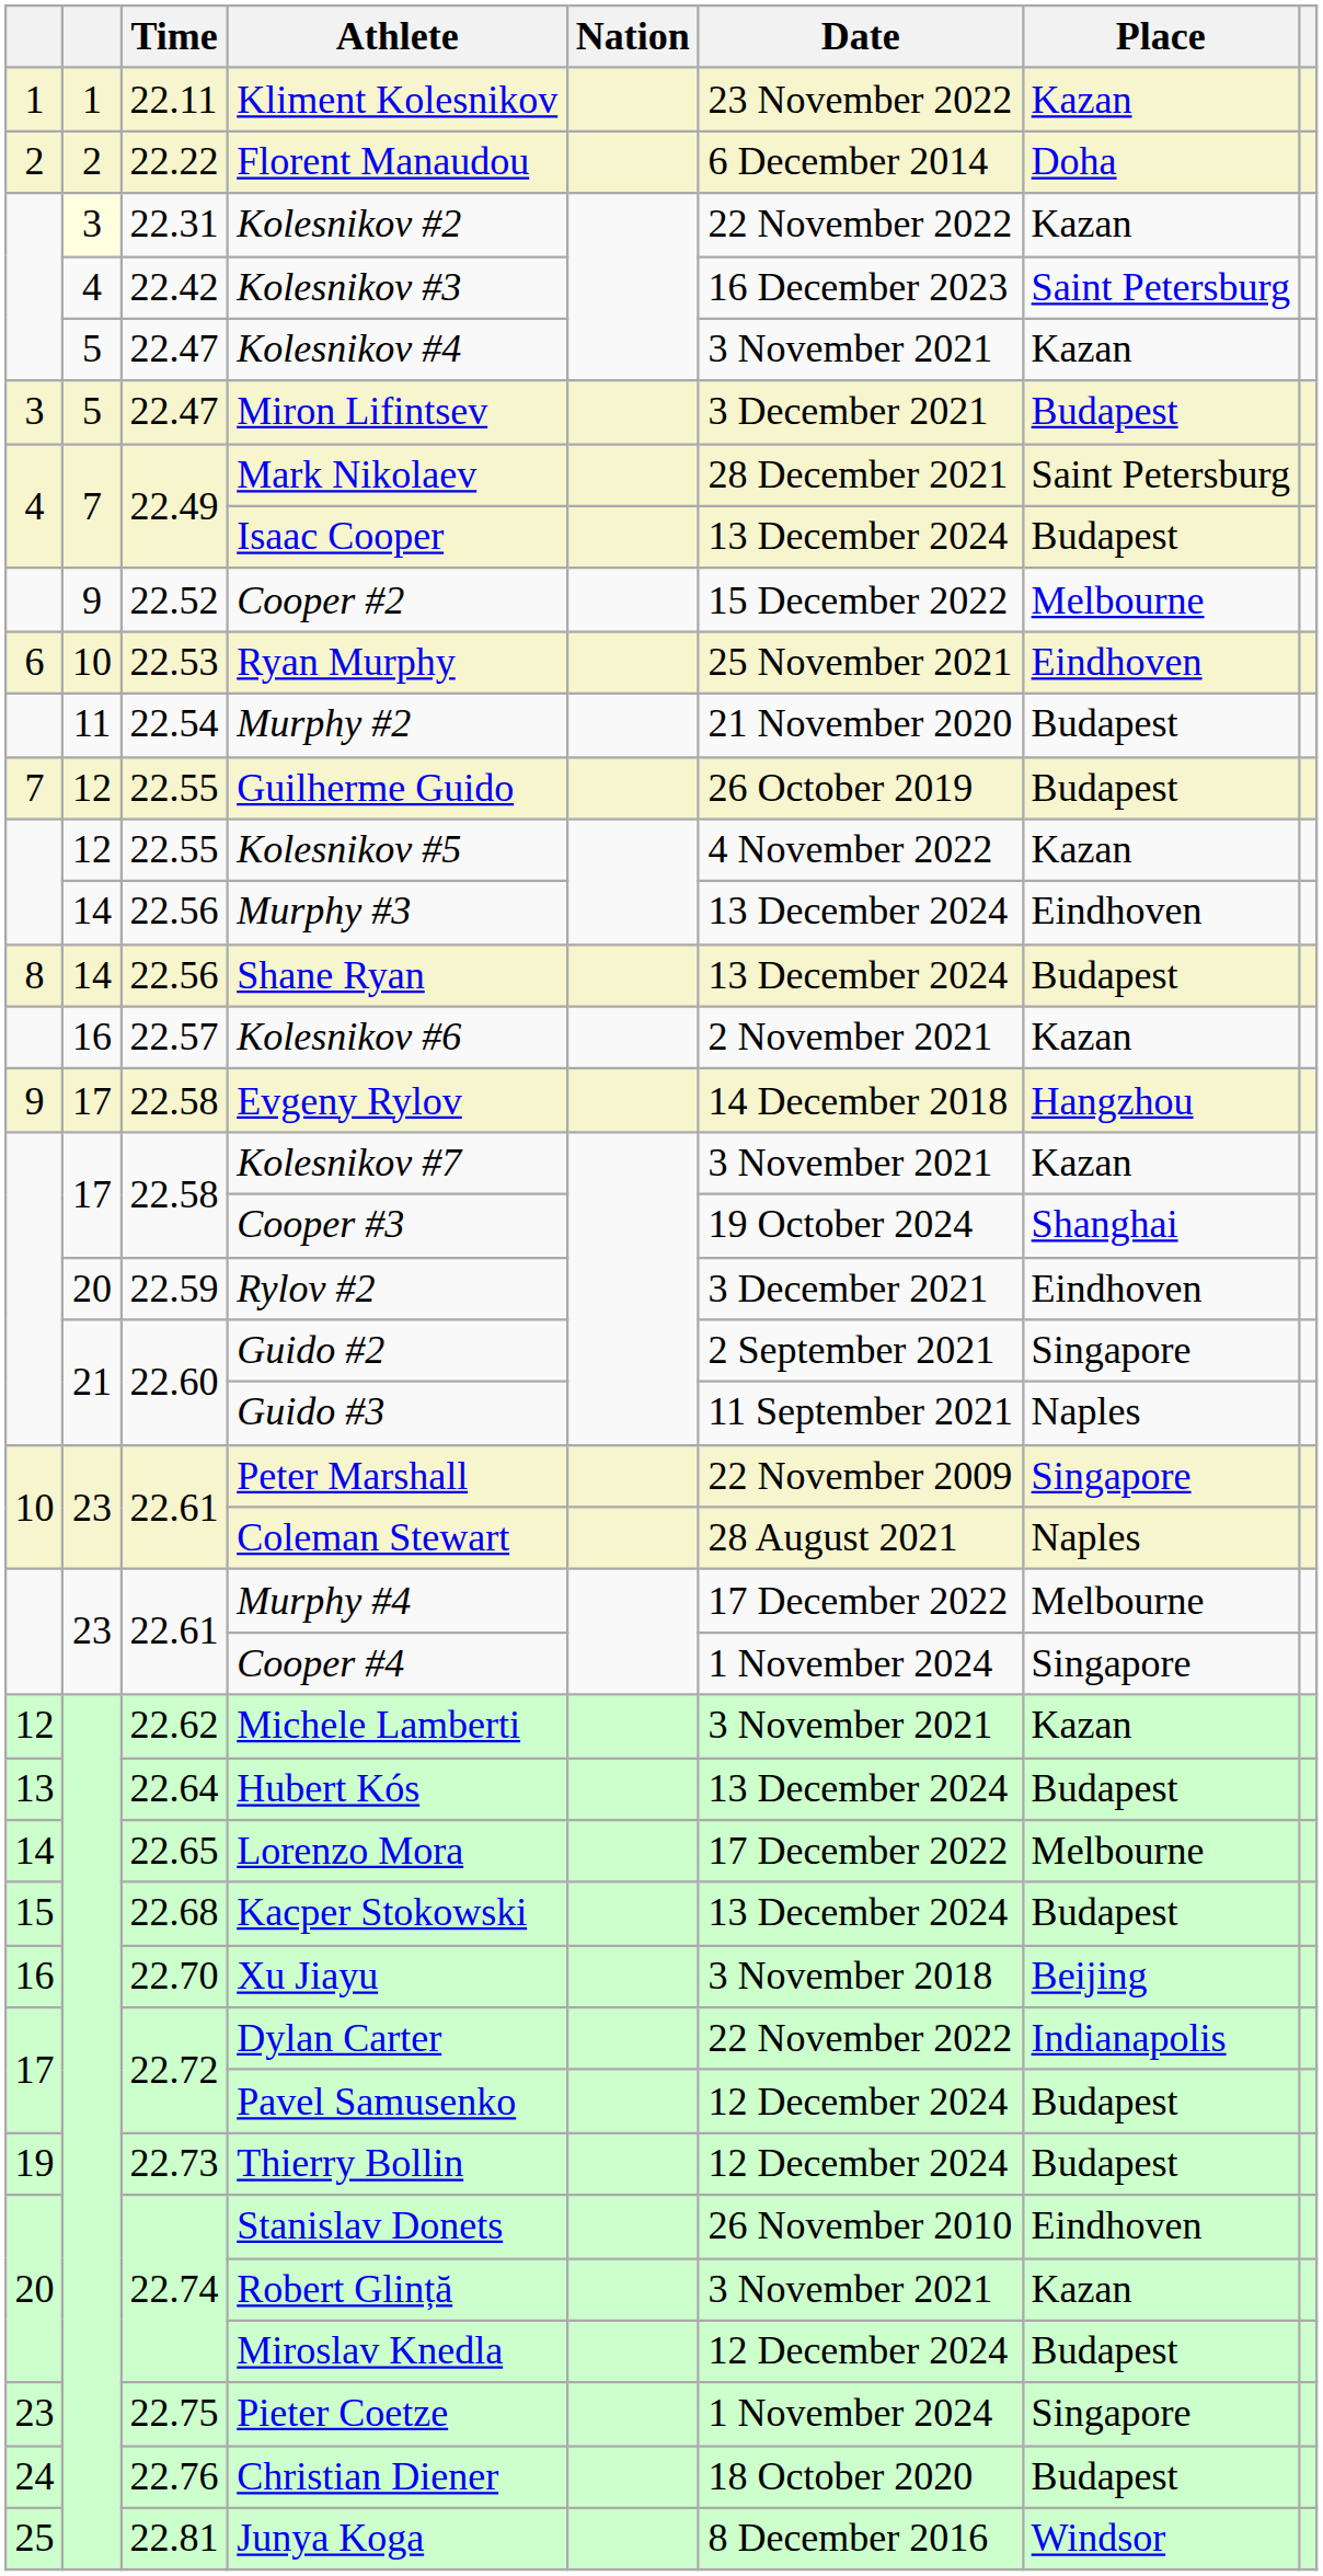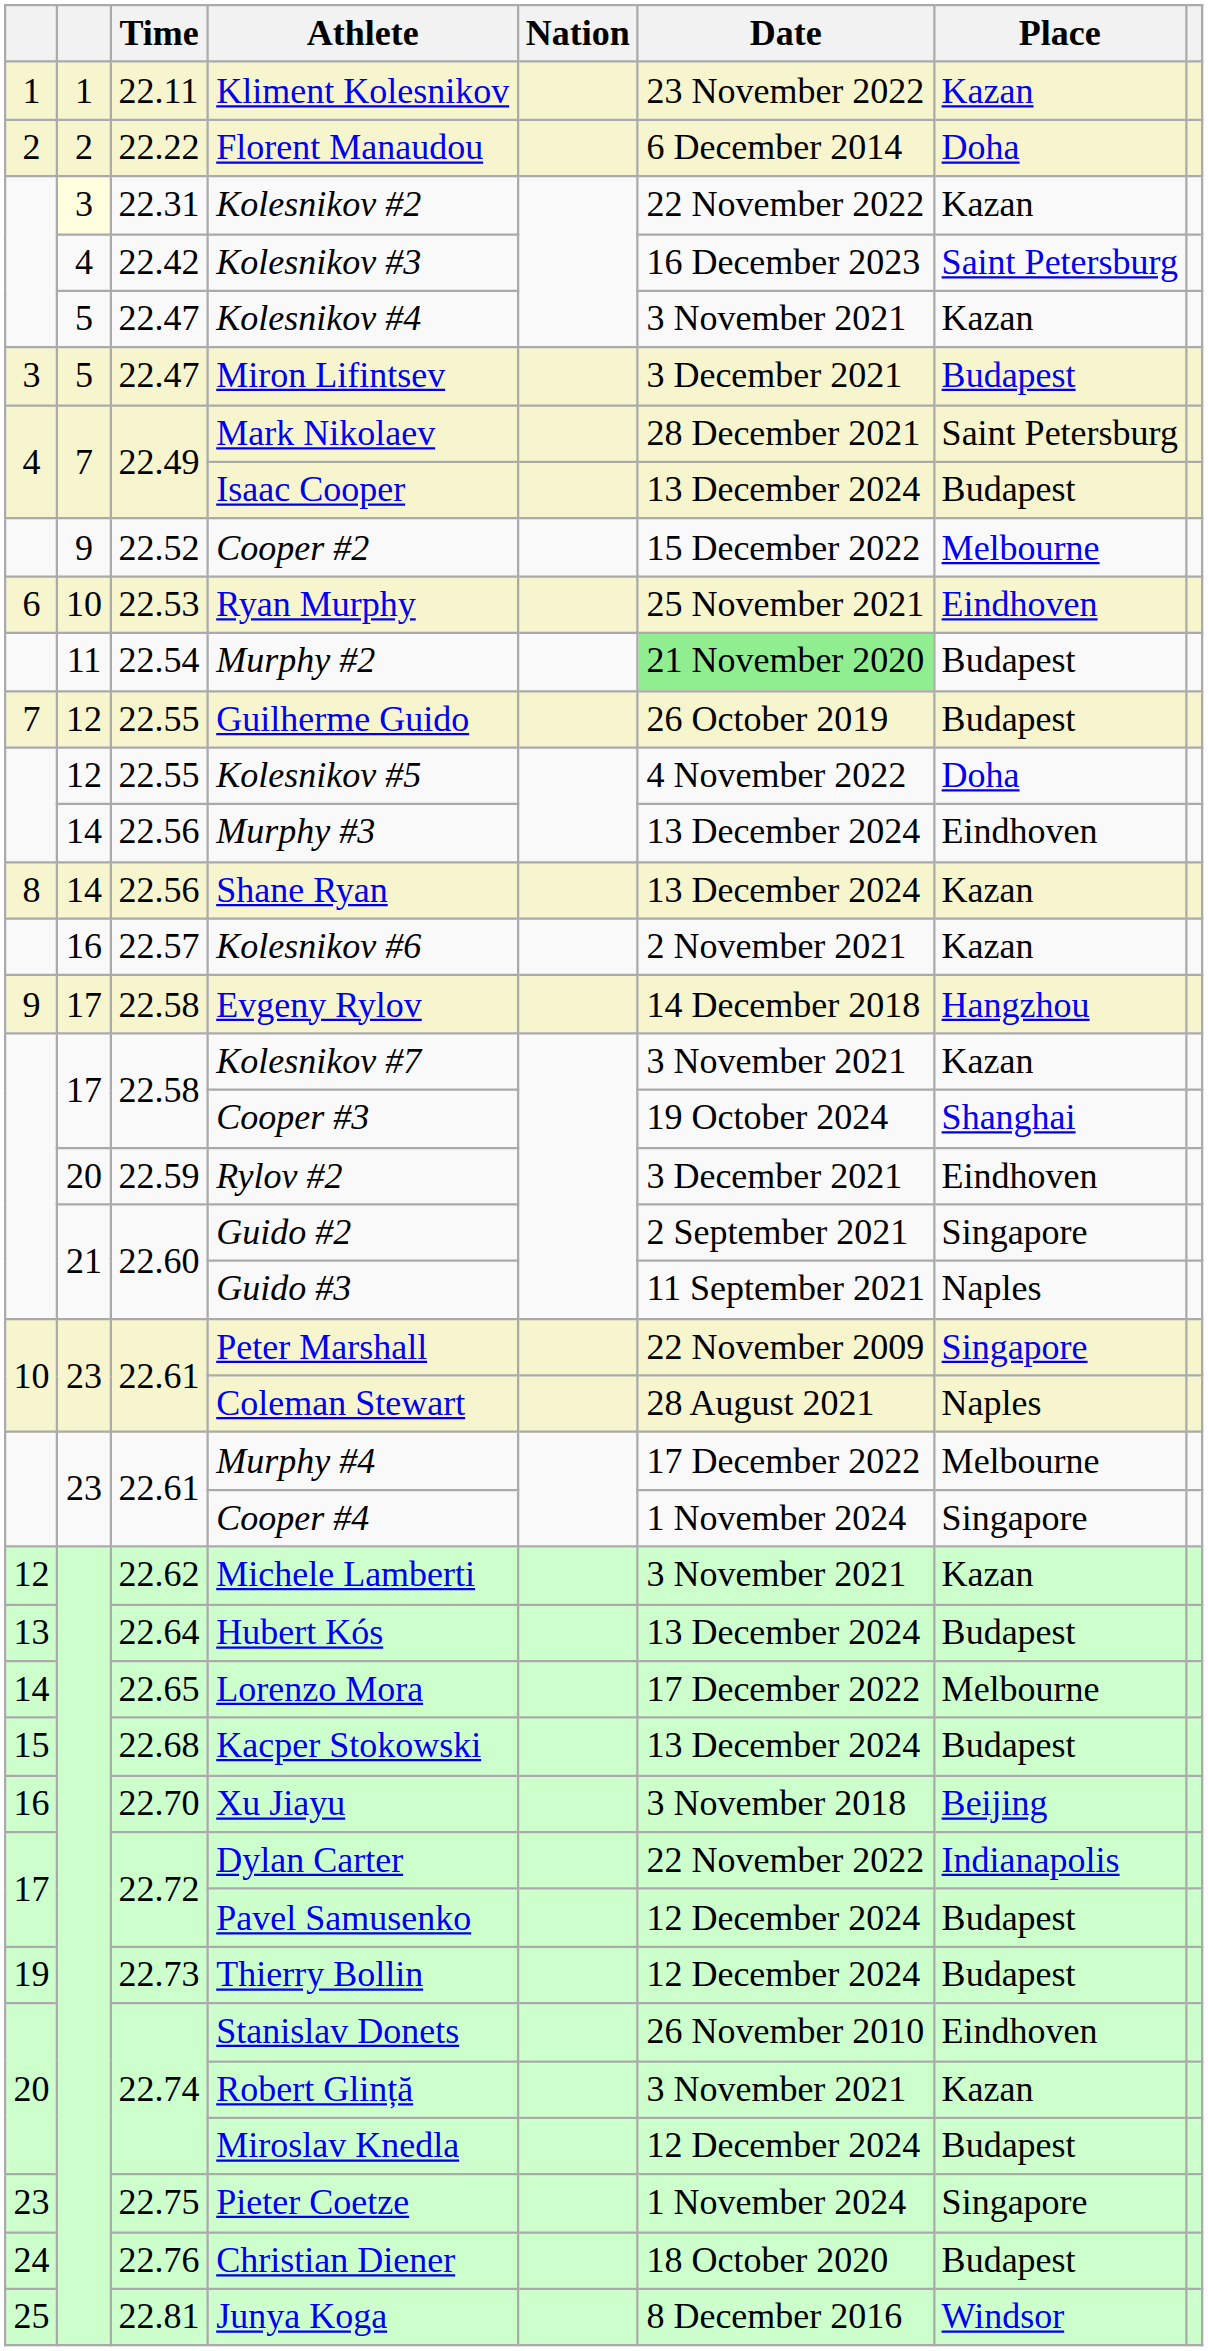Murphy #2 | Date: no background -> lightgreen background
Kolesnikov #5 | Place: Kazan -> Doha
Shane Ryan | Place: Budapest -> Kazan
